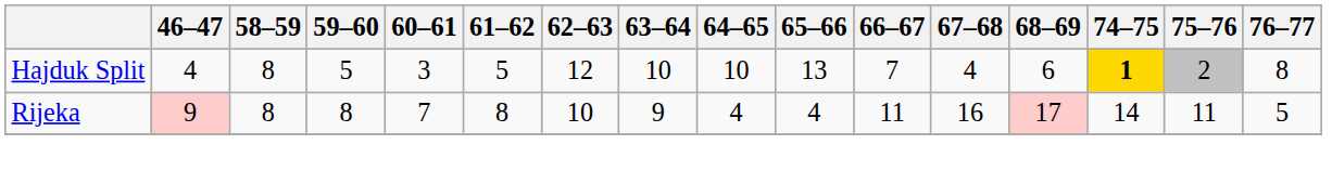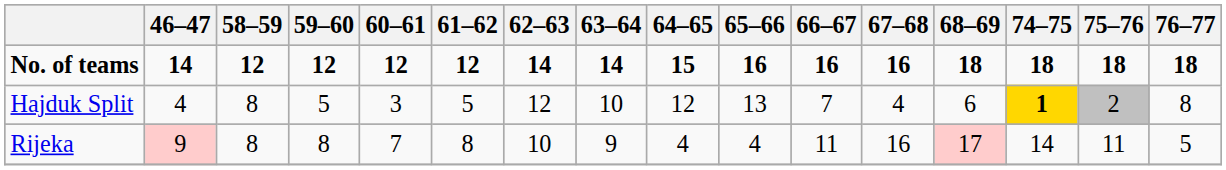+ row: No. of teams | 14 | 12 | 12 | 12 | 12 | 14 | 14 | 15 | 16 | 16 | 16 | 18 | 18 | 18 | 18
Hajduk Split | 64–65: 10 -> 12
